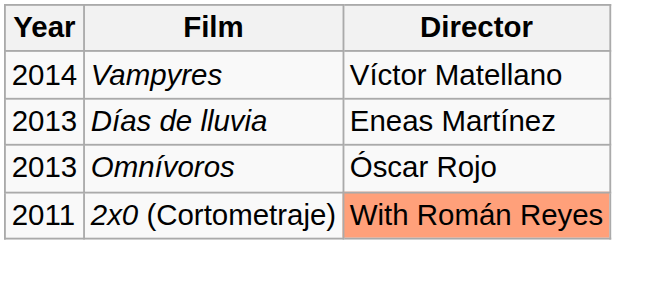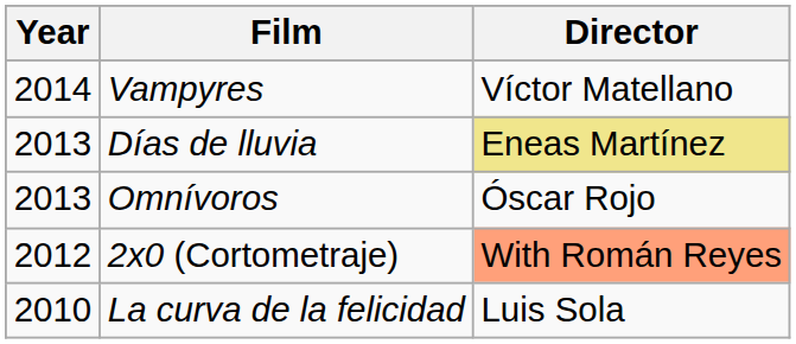Días de lluvia | Director: no background -> khaki background
2x0 (Cortometraje) | Year: 2011 -> 2012
+ row: 2010 | La curva de la felicidad | Luis Sola
